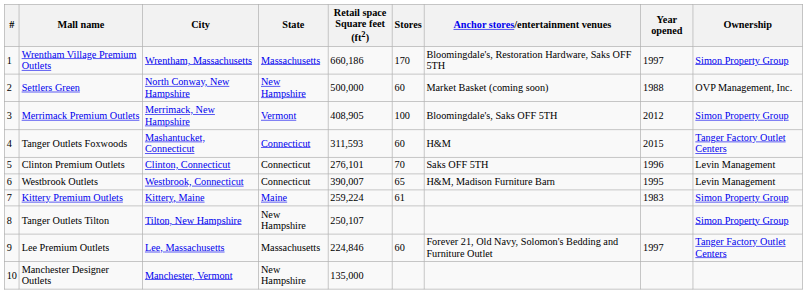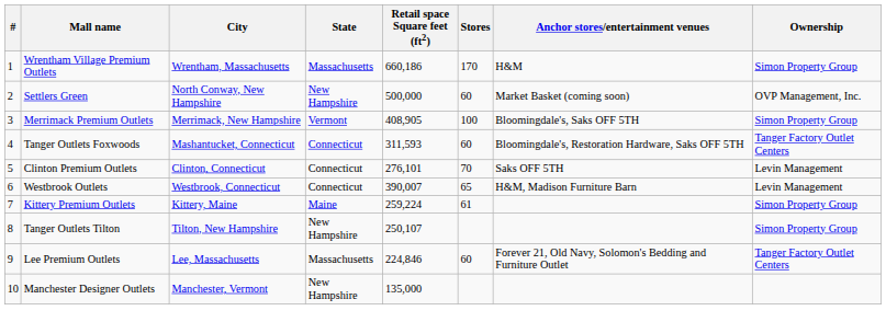- column: Year opened | 1997 | 1988 | 2012 | 2015 | 1996 | 1995 | 1983 | 1997
Wrentham Village Premium Outlets | Anchor stores/entertainment venues: Bloomingdale's, Restoration Hardware, Saks OFF 5TH -> H&M
Tanger Outlets Foxwoods | Anchor stores/entertainment venues: H&M -> Bloomingdale's, Restoration Hardware, Saks OFF 5TH
